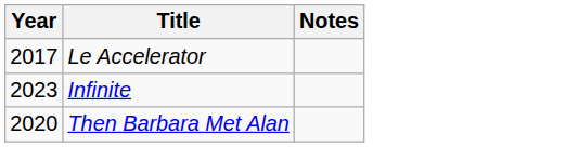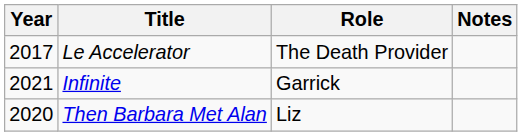+ column: Role | The Death Provider | Garrick | Liz
Infinite | Year: 2023 -> 2021
